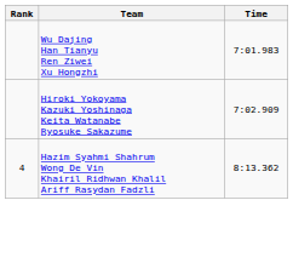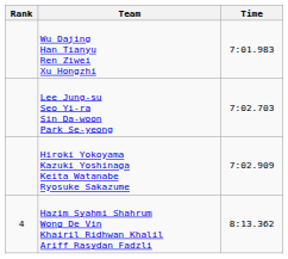+ row: Lee Jung-su Seo Yi-ra Sin Da-woon Park Se-yeong | 7:02.703
